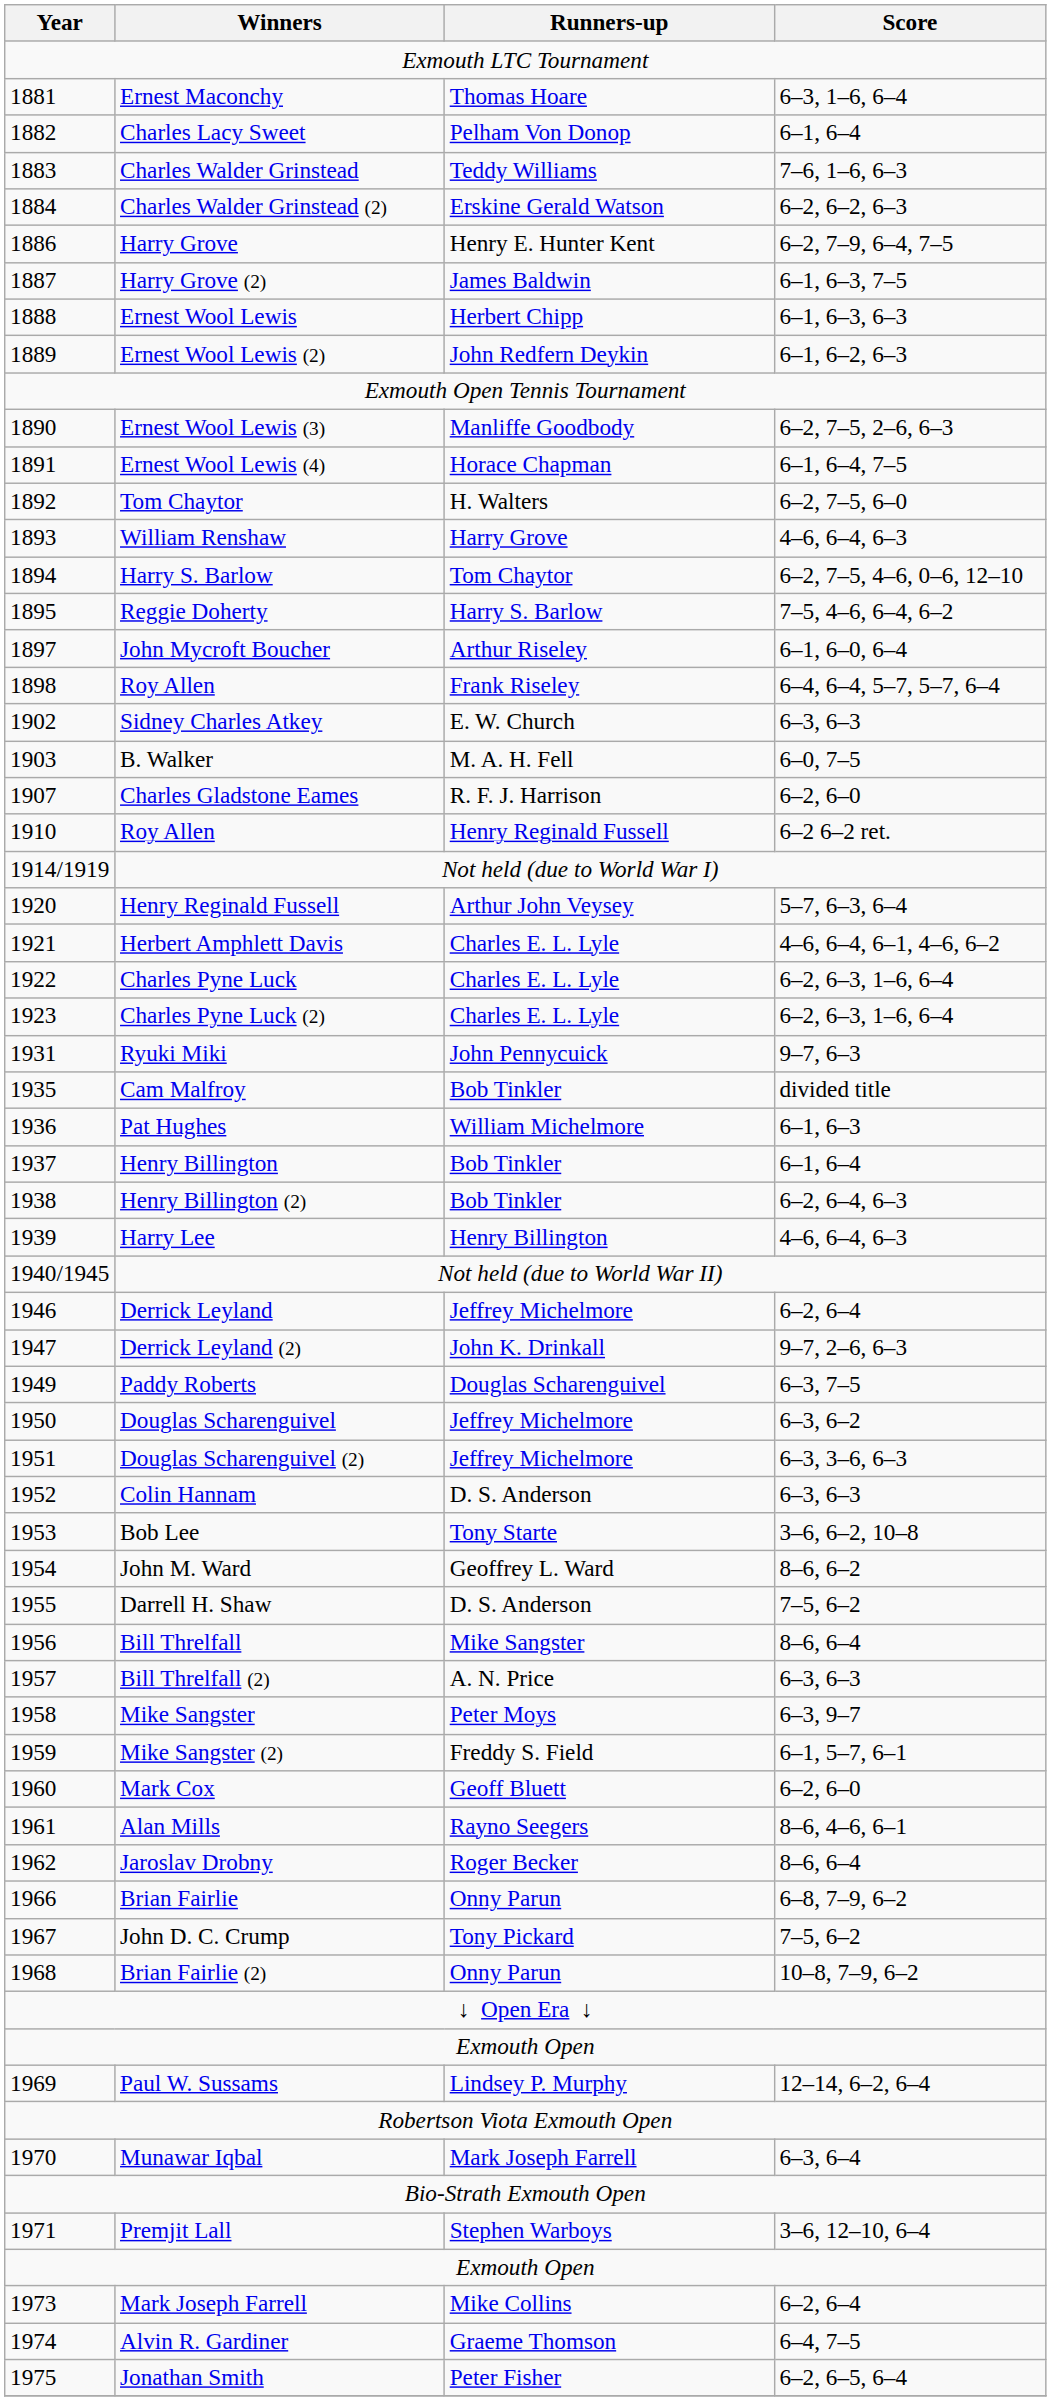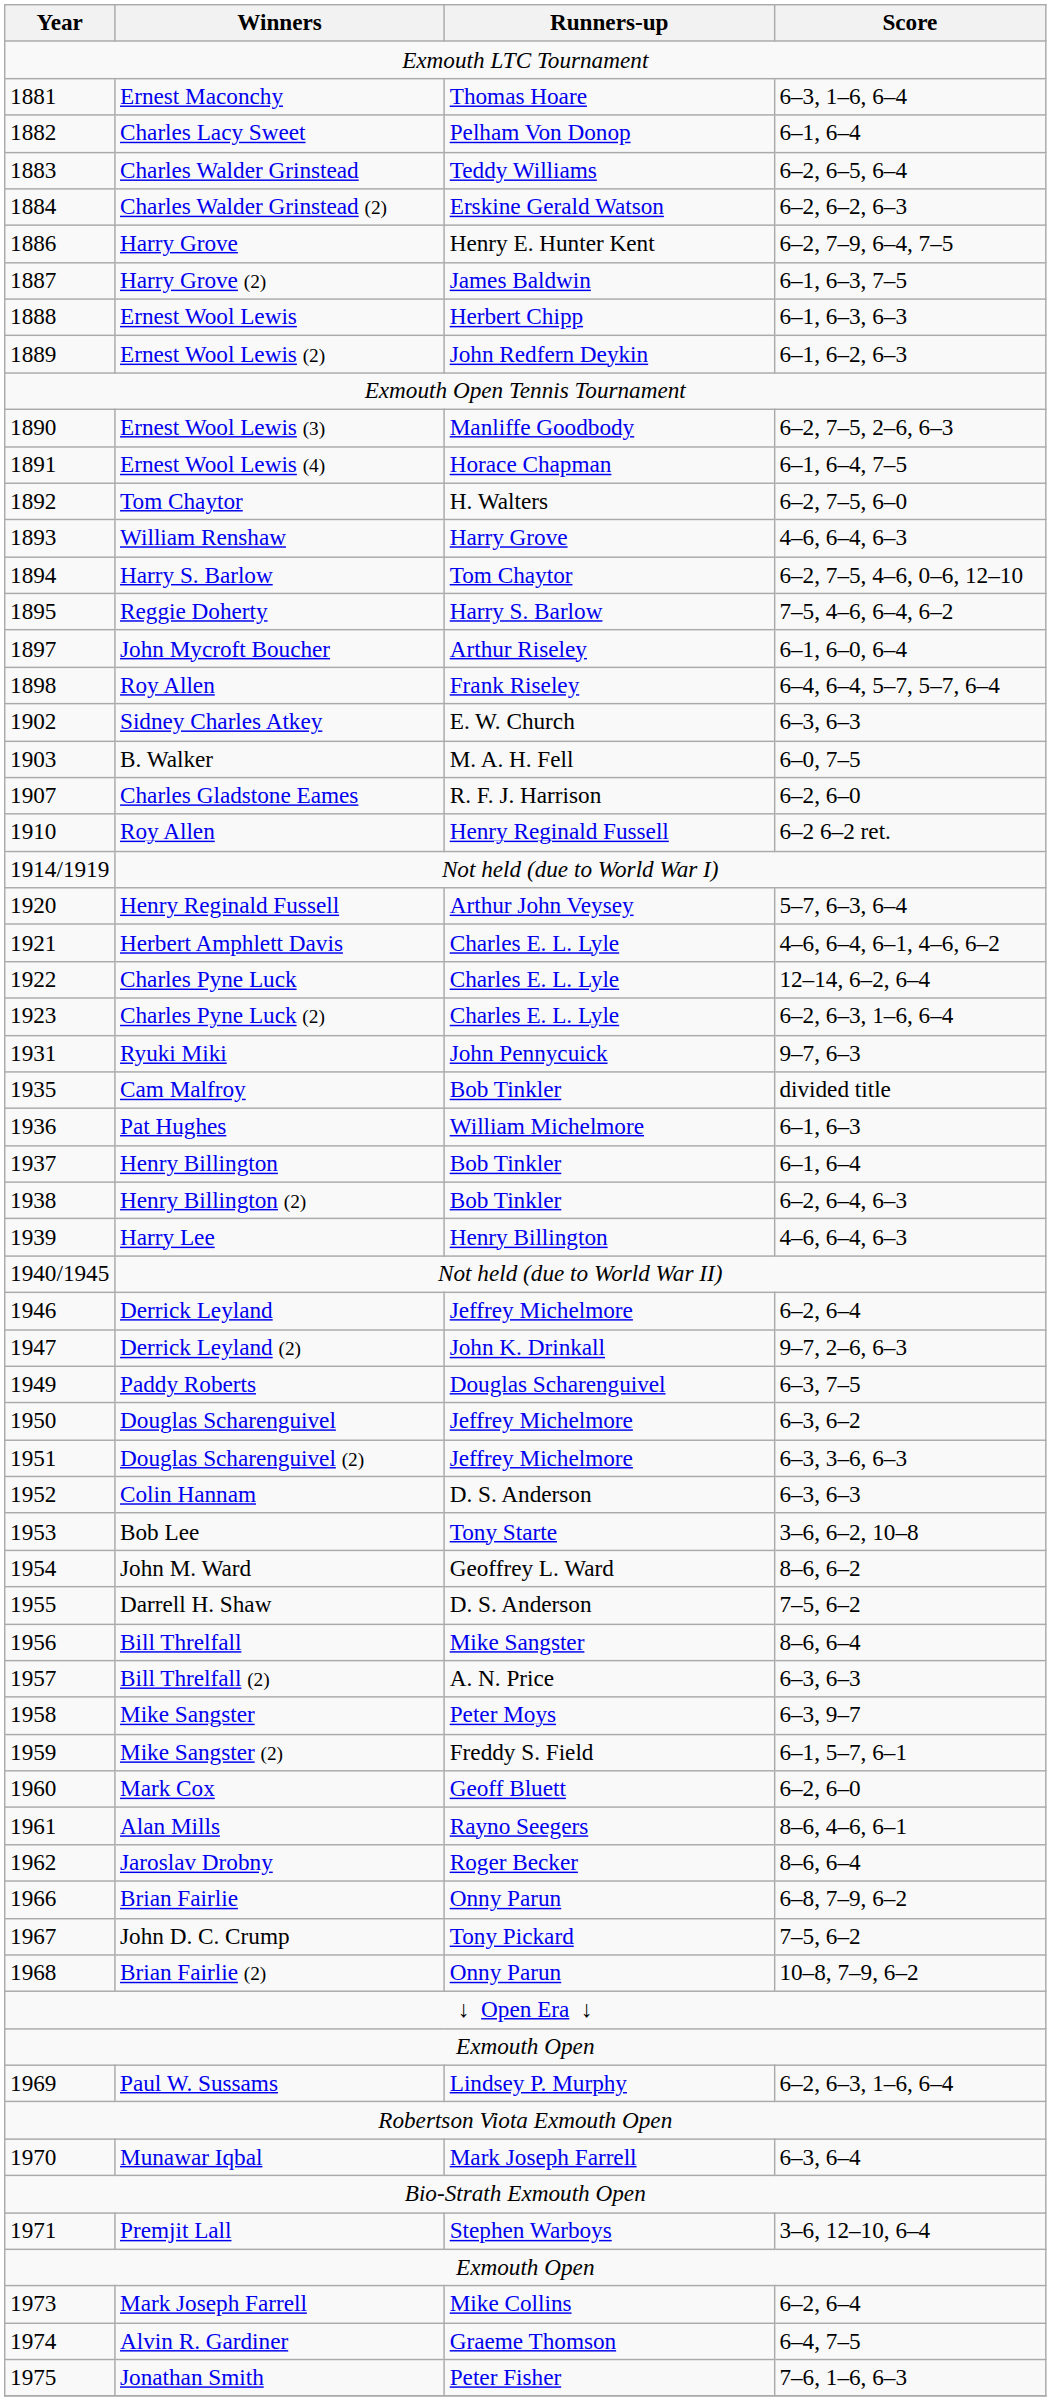Charles Walder Grinstead | Score: 7–6, 1–6, 6–3 -> 6–2, 6–5, 6–4
Charles Pyne Luck | Score: 6–2, 6–3, 1–6, 6–4 -> 12–14, 6–2, 6–4
Paul W. Sussams | Score: 12–14, 6–2, 6–4 -> 6–2, 6–3, 1–6, 6–4
Jonathan Smith | Score: 6–2, 6–5, 6–4 -> 7–6, 1–6, 6–3
